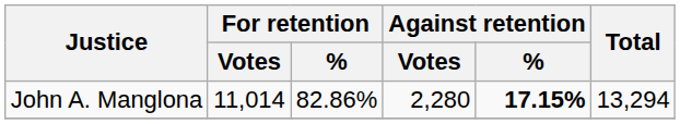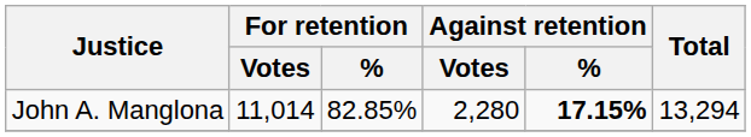John A. Manglona | For retention / %: 82.86% -> 82.85%
